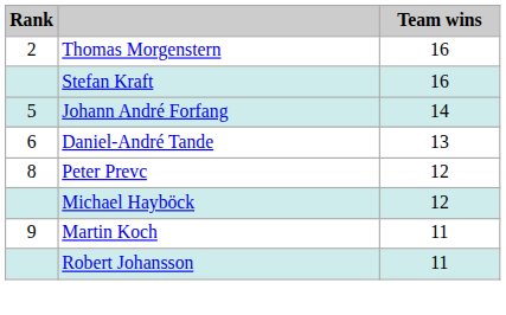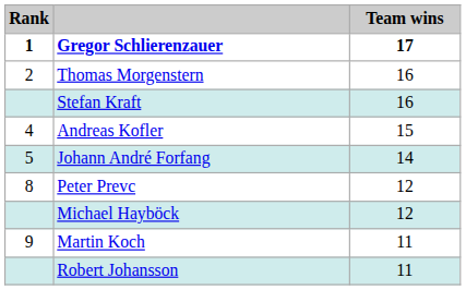+ row: 1 | Gregor Schlierenzauer | 17
+ row: 4 | Andreas Kofler | 15
- row: 6 | Daniel-André Tande | 13
